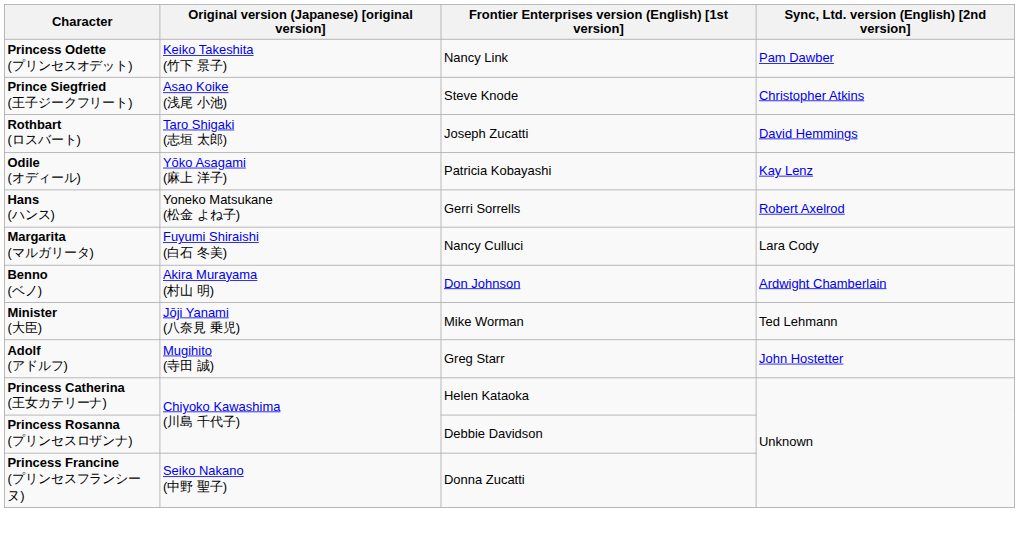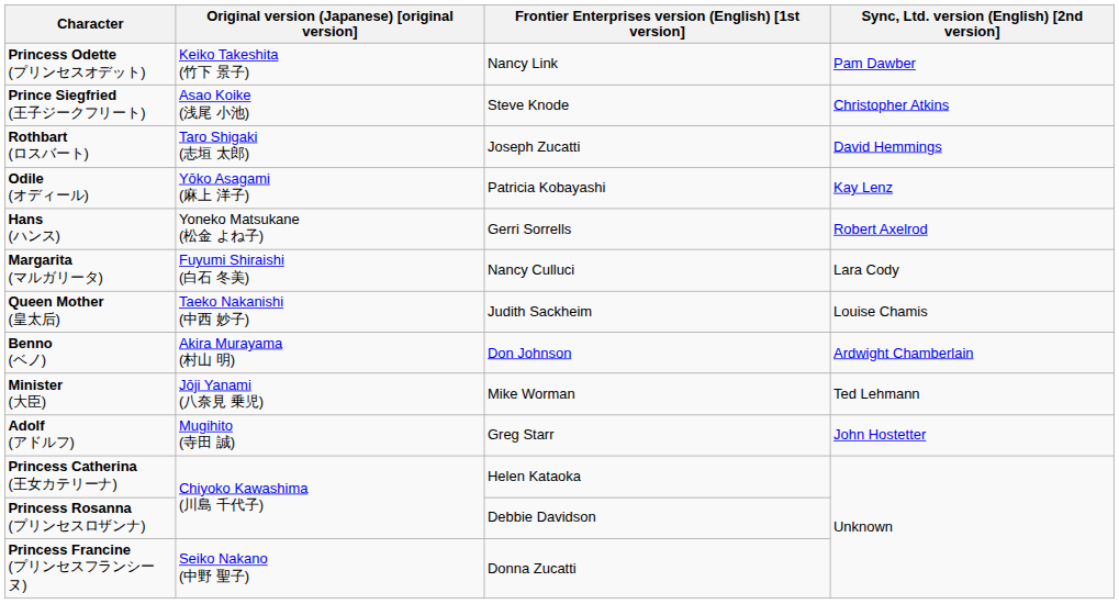+ row: Queen Mother (皇太后) | Taeko Nakanishi (中西 妙子) | Judith Sackheim | Louise Chamis
